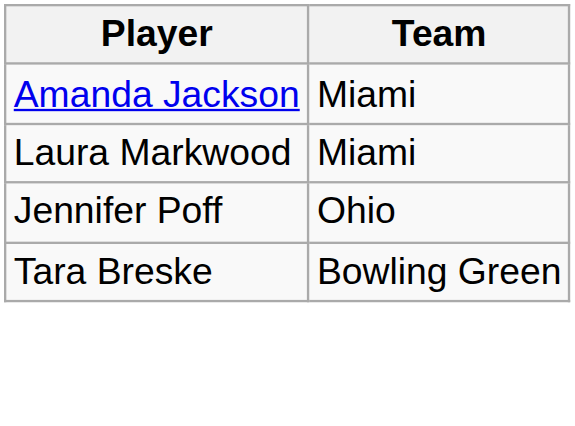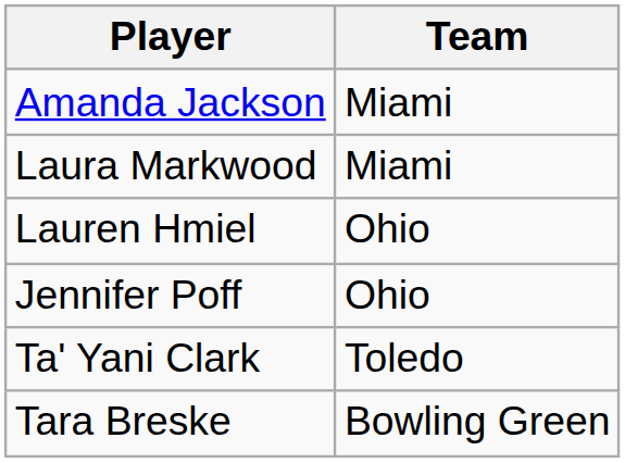+ row: Lauren Hmiel | Ohio
+ row: Ta' Yani Clark | Toledo
